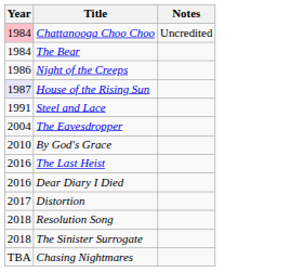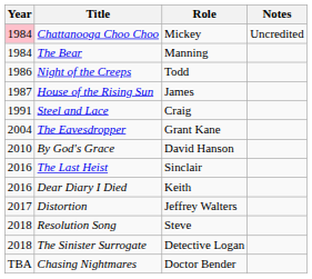+ column: Role | Mickey | Manning | Todd | James | Craig | Grant Kane | David Hanson | Sinclair | Keith | Jeffrey Walters | Steve | Detective Logan | Doctor Bender
House of the Rising Sun | Year: lavender background -> no background
